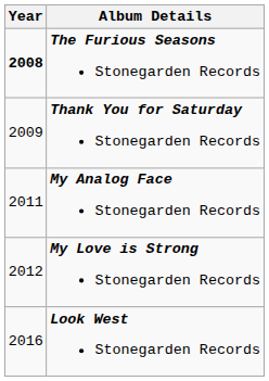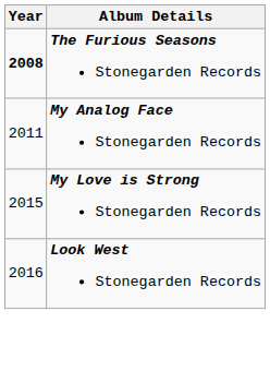- row: 2009 | Thank You for Saturday Stonegarden Records
My Love is Strong Stonegarden Records | Year: 2012 -> 2015
